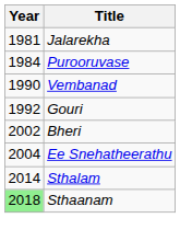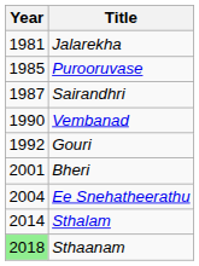Purooruvase | Year: 1984 -> 1985
+ row: 1987 | Sairandhri
Bheri | Year: 2002 -> 2001
